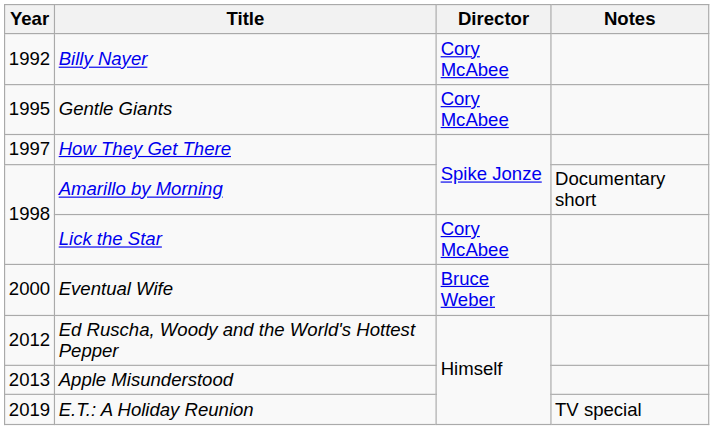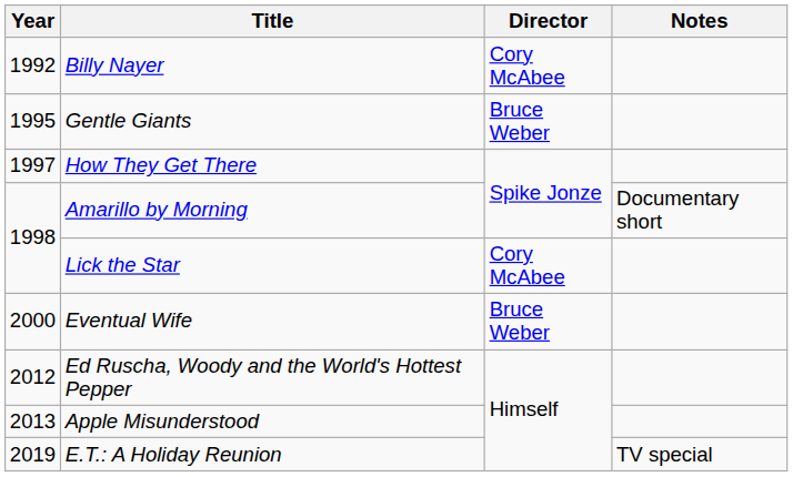Gentle Giants | Director: Cory McAbee -> Bruce Weber
